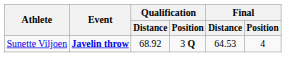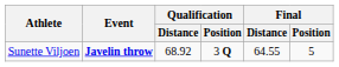Sunette Viljoen | Final / Distance: 64.53 -> 64.55
Sunette Viljoen | Final / Position: 4 -> 5
